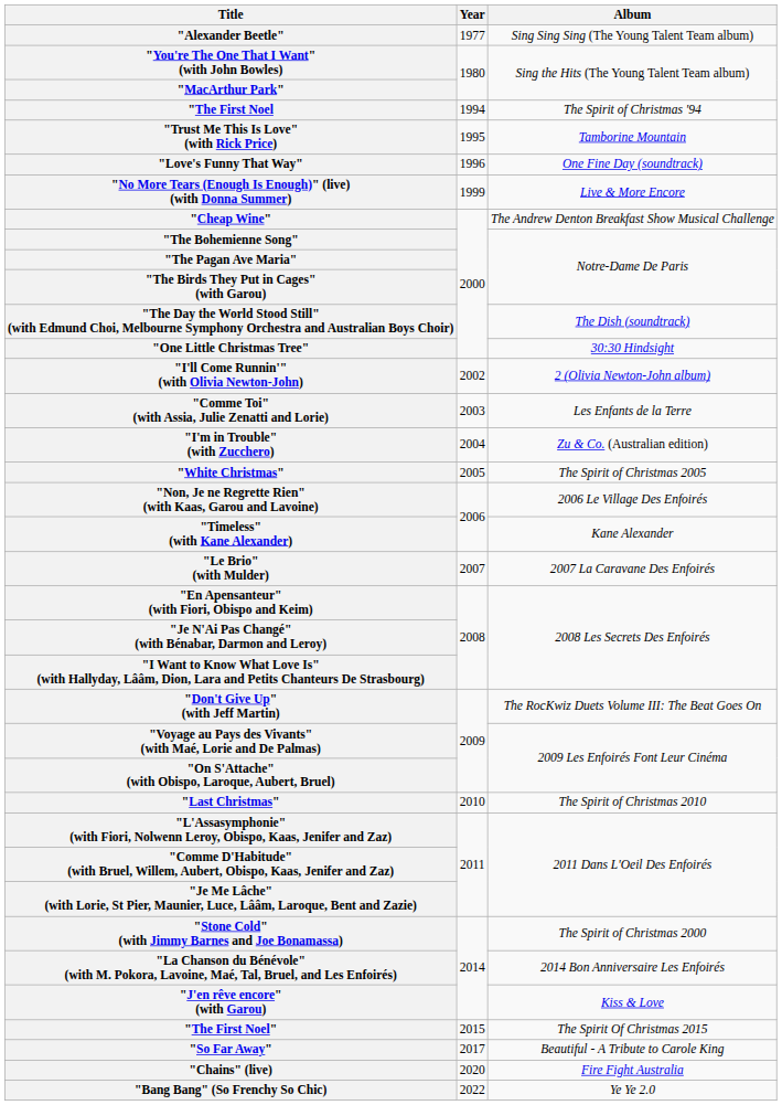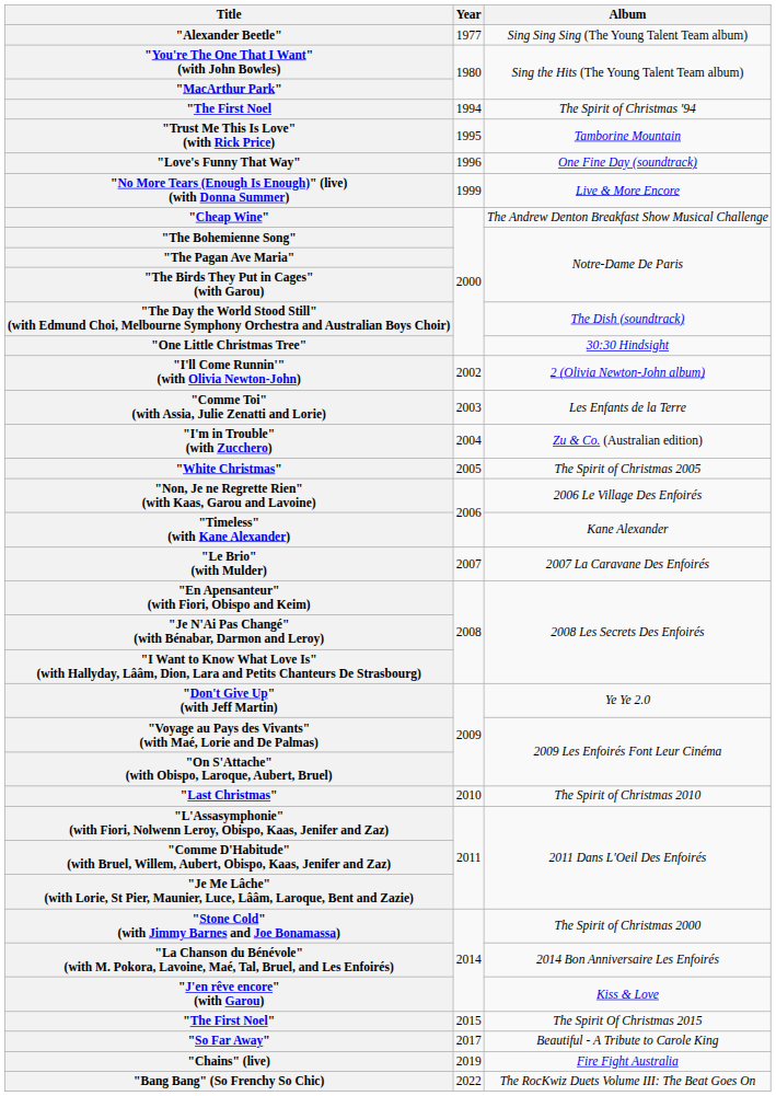"Don't Give Up" (with Jeff Martin) | Album: The RocKwiz Duets Volume III: The Beat Goes On -> Ye Ye 2.0
"Chains" (live) | Year: 2020 -> 2019
"Bang Bang" (So Frenchy So Chic) | Album: Ye Ye 2.0 -> The RocKwiz Duets Volume III: The Beat Goes On
